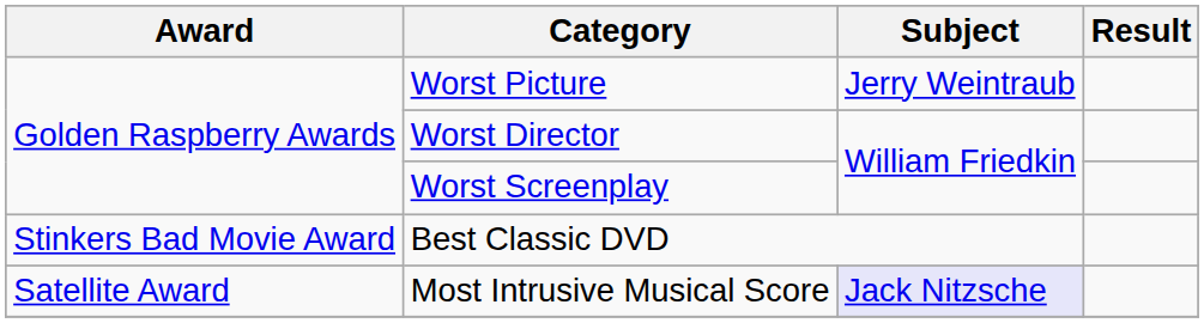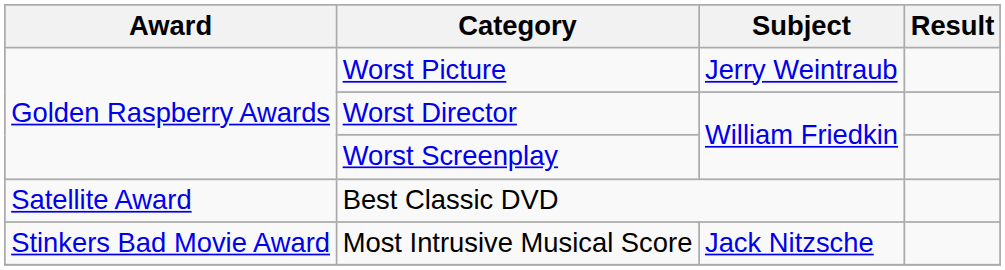Best Classic DVD | Award: Stinkers Bad Movie Award -> Satellite Award
Most Intrusive Musical Score | Award: Satellite Award -> Stinkers Bad Movie Award
Most Intrusive Musical Score | Subject: lavender background -> no background
